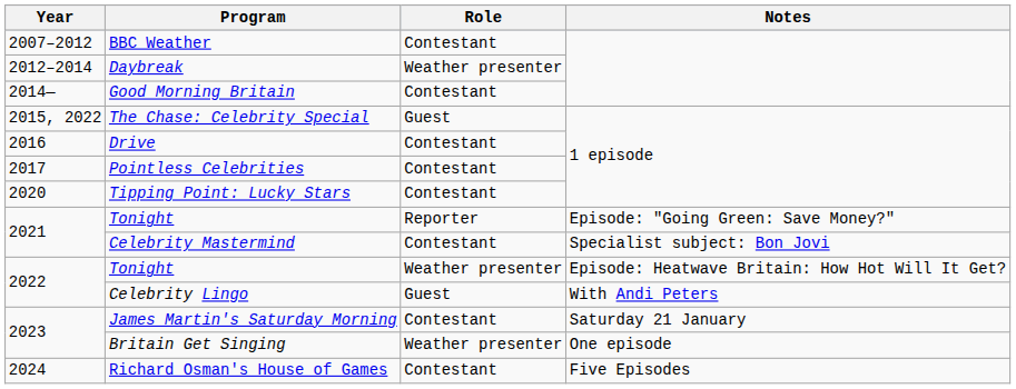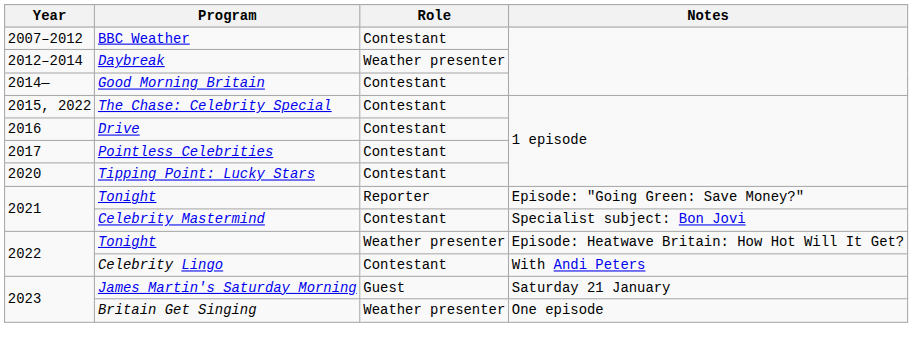The Chase: Celebrity Special | Role: Guest -> Contestant
Celebrity Lingo | Role: Guest -> Contestant
James Martin's Saturday Morning | Role: Contestant -> Guest
- row: 2024 | Richard Osman's House of Games | Contestant | Five Episodes
